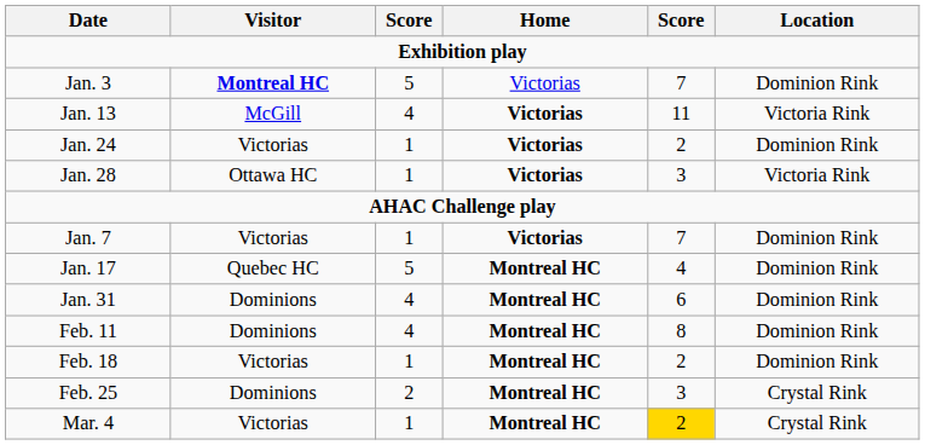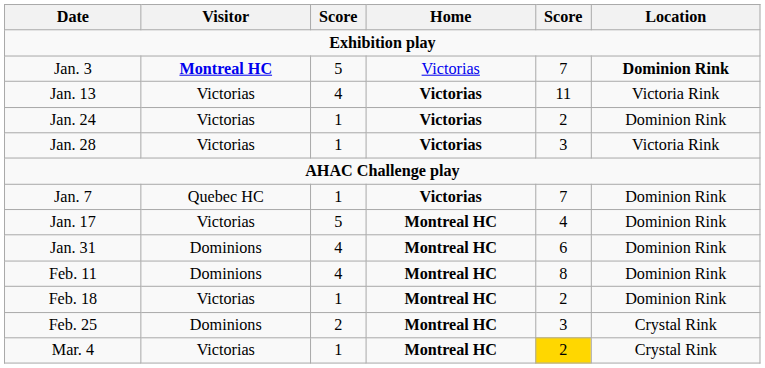Jan. 3 | Location: normal -> bold
Jan. 13 | Visitor: McGill -> Victorias
Jan. 28 | Visitor: Ottawa HC -> Victorias
Jan. 7 | Visitor: Victorias -> Quebec HC
Jan. 17 | Visitor: Quebec HC -> Victorias
